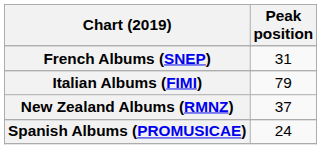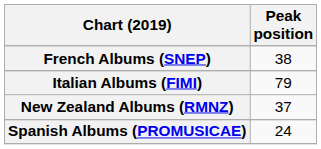French Albums (SNEP) | Peak position: 31 -> 38
